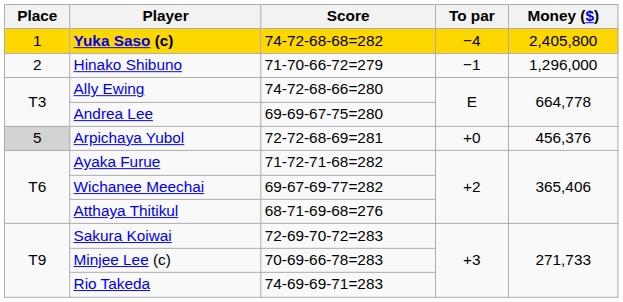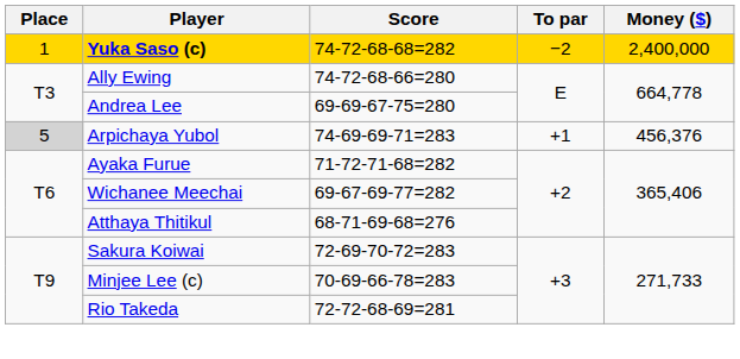Yuka Saso (c) | To par: −4 -> −2
Yuka Saso (c) | Money ($): 2,405,800 -> 2,400,000
- row: 2 | Hinako Shibuno | 71-70-66-72=279 | −1 | 1,296,000
Arpichaya Yubol | Score: 72-72-68-69=281 -> 74-69-69-71=283
Arpichaya Yubol | To par: +0 -> +1
Rio Takeda | Score: 74-69-69-71=283 -> 72-72-68-69=281
